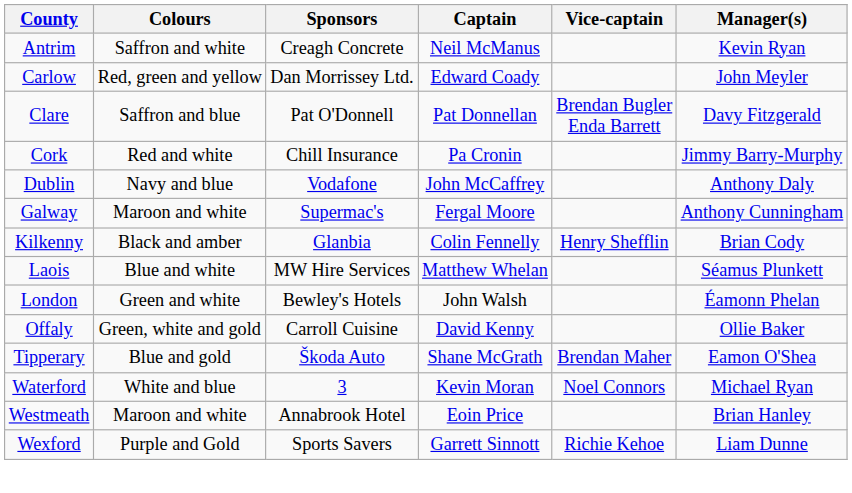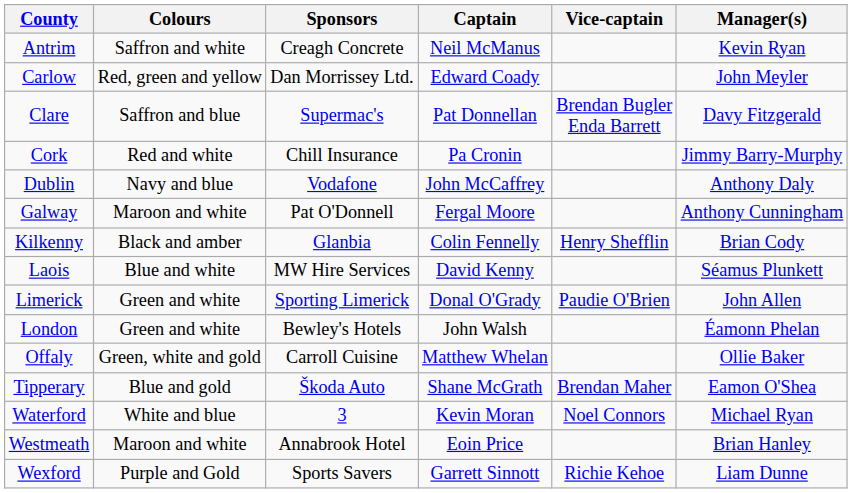Clare | Sponsors: Pat O'Donnell -> Supermac's
Galway | Sponsors: Supermac's -> Pat O'Donnell
Laois | Captain: Matthew Whelan -> David Kenny
+ row: Limerick | Green and white | Sporting Limerick | Donal O'Grady | Paudie O'Brien | John Allen
Offaly | Captain: David Kenny -> Matthew Whelan
